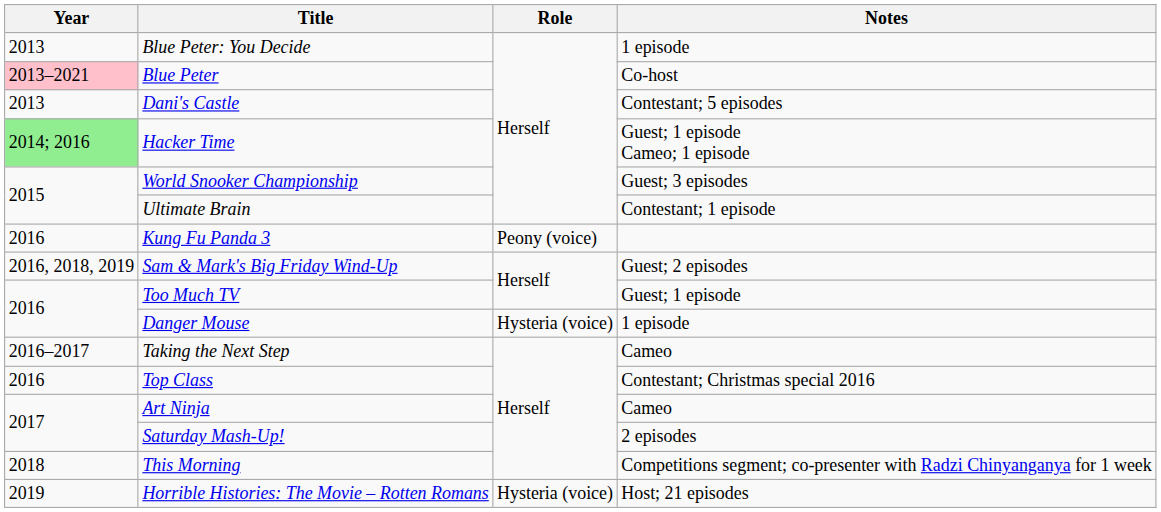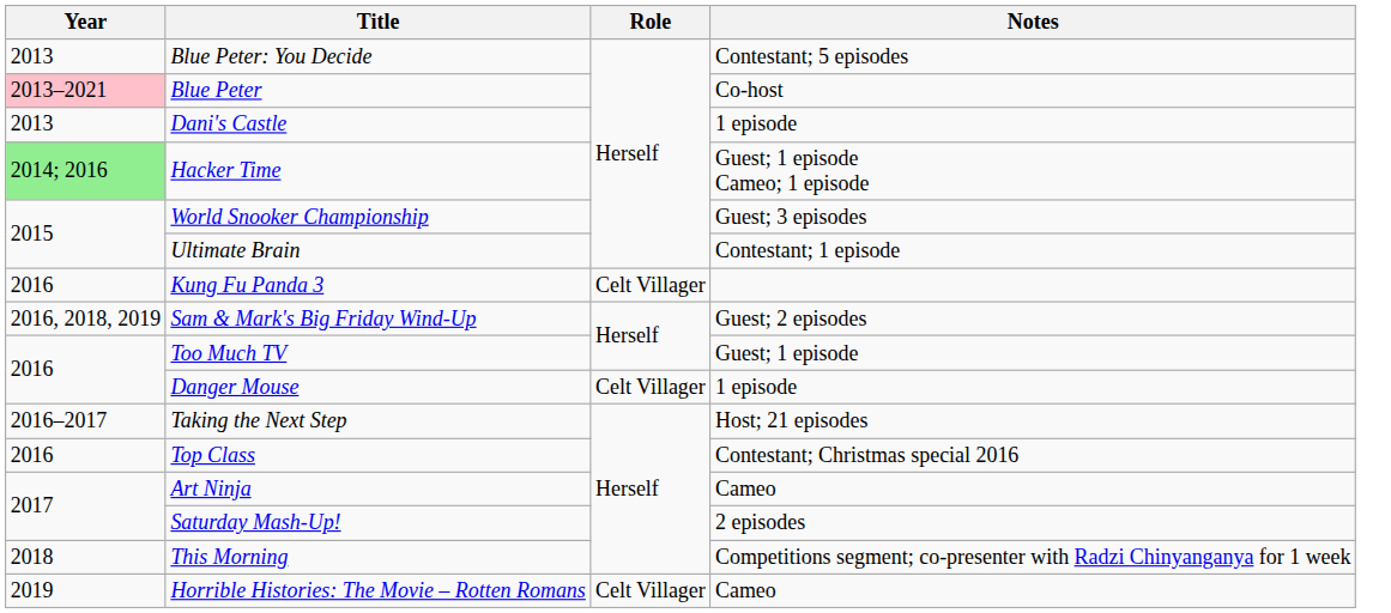Blue Peter: You Decide | Notes: 1 episode -> Contestant; 5 episodes
Dani's Castle | Notes: Contestant; 5 episodes -> 1 episode
Kung Fu Panda 3 | Role: Peony (voice) -> Celt Villager
Danger Mouse | Role: Hysteria (voice) -> Celt Villager
Taking the Next Step | Notes: Cameo -> Host; 21 episodes
Horrible Histories: The Movie – Rotten Romans | Role: Hysteria (voice) -> Celt Villager
Horrible Histories: The Movie – Rotten Romans | Notes: Host; 21 episodes -> Cameo
